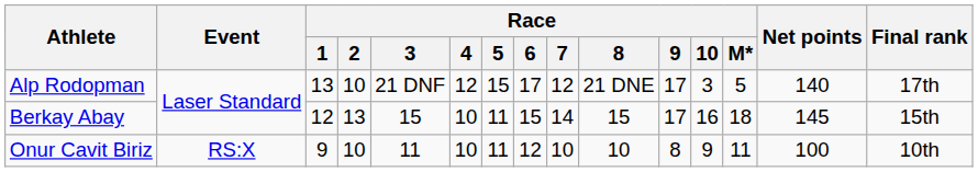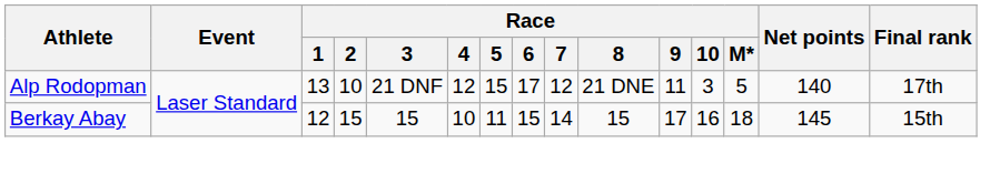Alp Rodopman | Race / 9: 17 -> 11
Berkay Abay | Race / 2: 13 -> 15
- row: Onur Cavit Biriz | RS:X | 9 | 10 | 11 | 10 | 11 | 12 | 10 | 10 | 8 | 9 | 11 | 100 | 10th
